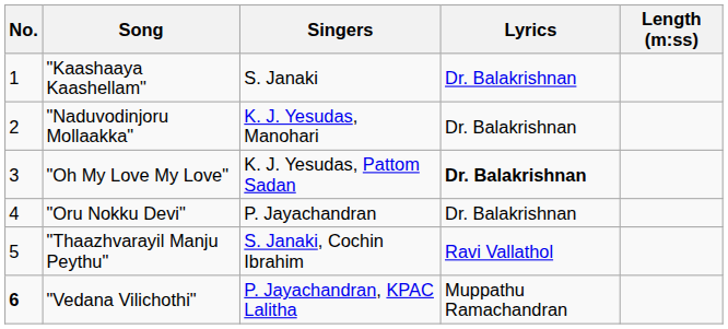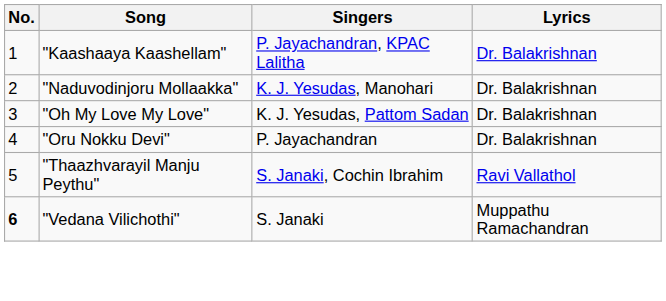- column: Length (m:ss)
"Kaashaaya Kaashellam" | Singers: S. Janaki -> P. Jayachandran, KPAC Lalitha
"Oh My Love My Love" | Lyrics: bold -> normal
"Vedana Vilichothi" | Singers: P. Jayachandran, KPAC Lalitha -> S. Janaki
